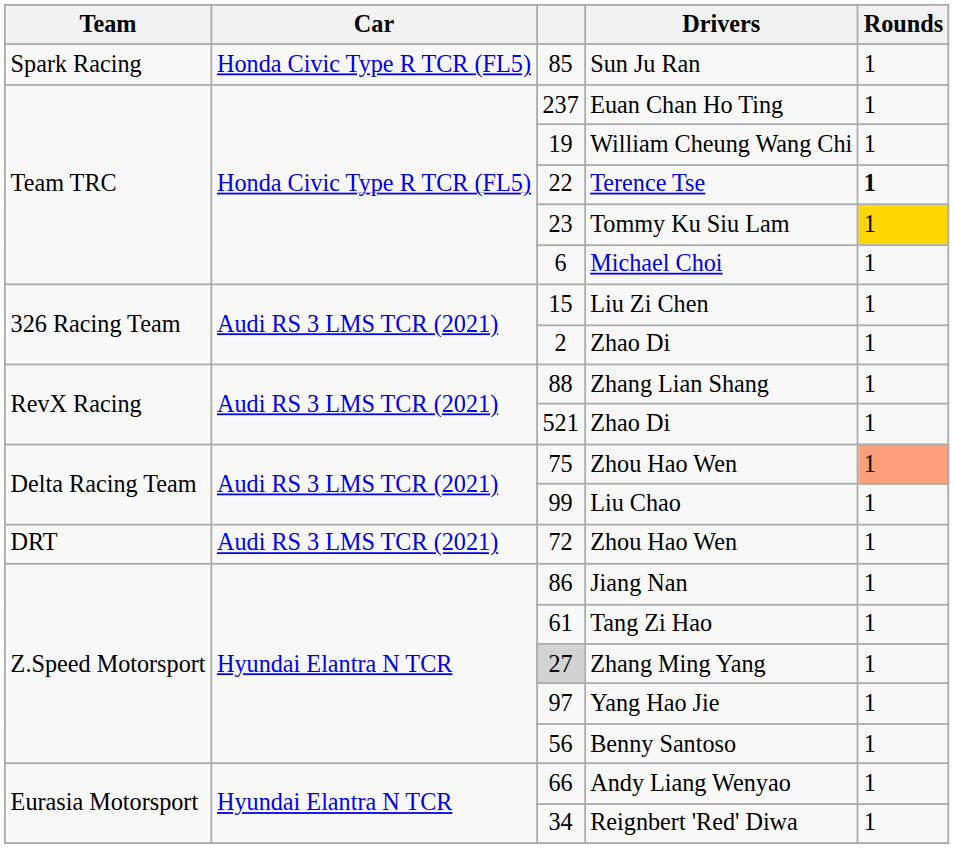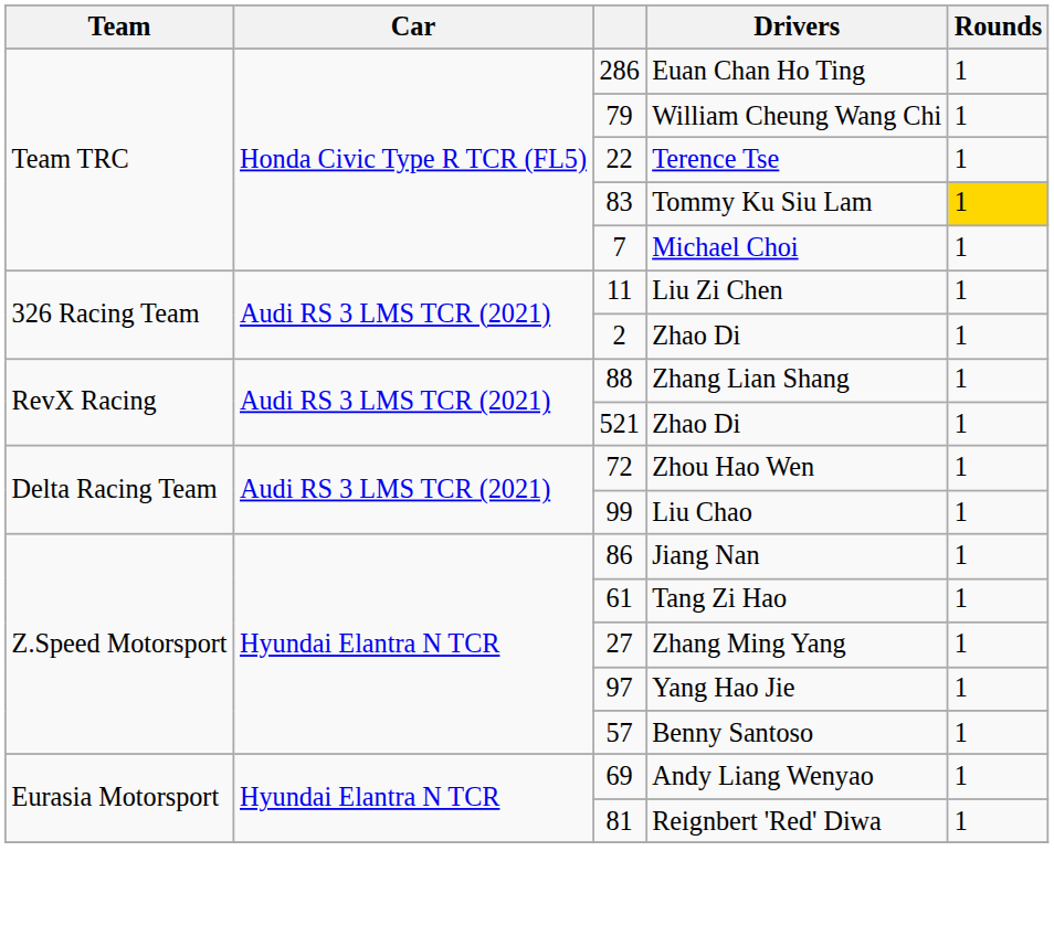- row: Spark Racing | Honda Civic Type R TCR (FL5) | 85 | Sun Ju Ran | 1
Euan Chan Ho Ting | column 3: 237 -> 286
William Cheung Wang Chi | column 3: 19 -> 79
Terence Tse | Rounds: bold -> normal
Tommy Ku Siu Lam | column 3: 23 -> 83
Michael Choi | column 3: 6 -> 7
Liu Zi Chen | column 3: 15 -> 11
Delta Racing Team / Zhou Hao Wen | column 3: 75 -> 72
Delta Racing Team / Zhou Hao Wen | Rounds: lightsalmon background -> no background
- row: DRT | Audi RS 3 LMS TCR (2021) | 72 | Zhou Hao Wen | 1
Zhang Ming Yang | column 3: lightgrey background -> no background
Benny Santoso | column 3: 56 -> 57
Andy Liang Wenyao | column 3: 66 -> 69
Reignbert 'Red' Diwa | column 3: 34 -> 81
